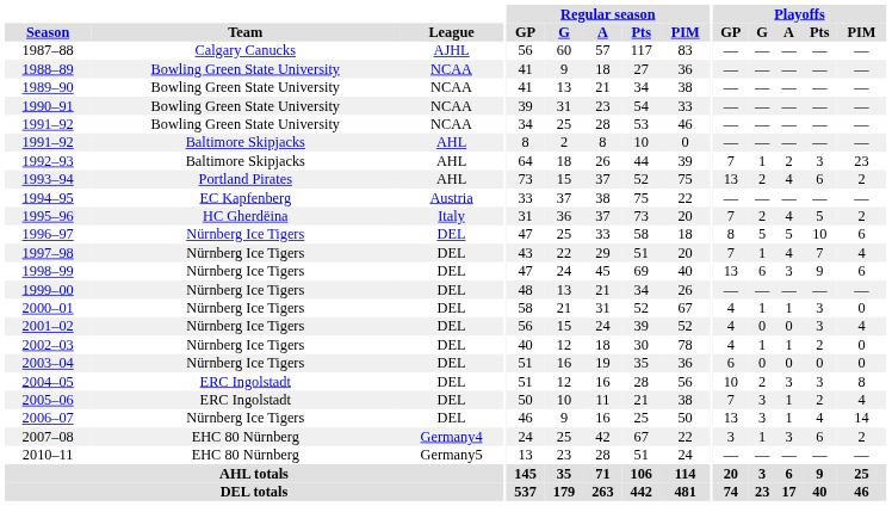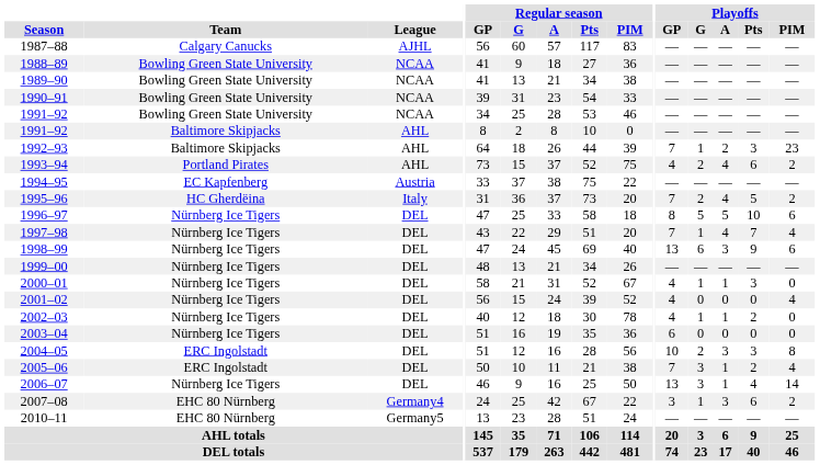1993–94 | Playoffs / GP: 13 -> 4
2001–02 | Playoffs / Pts: 3 -> 0
